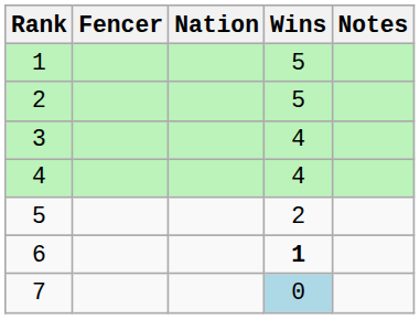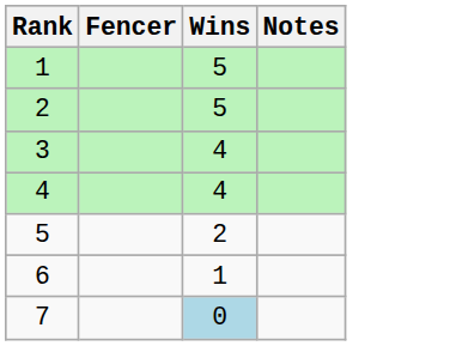- column: Nation
6 | Wins: bold -> normal
